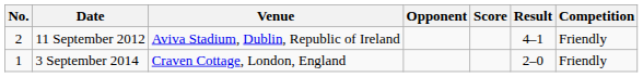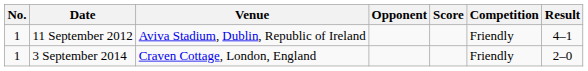columns swapped: Result <-> Competition
11 September 2012 | No.: 2 -> 1
